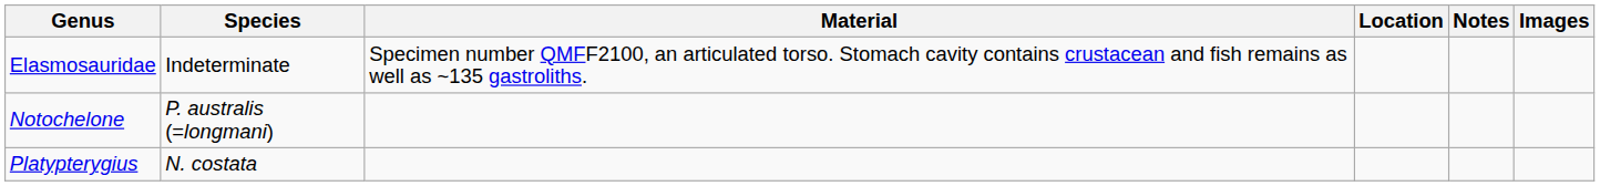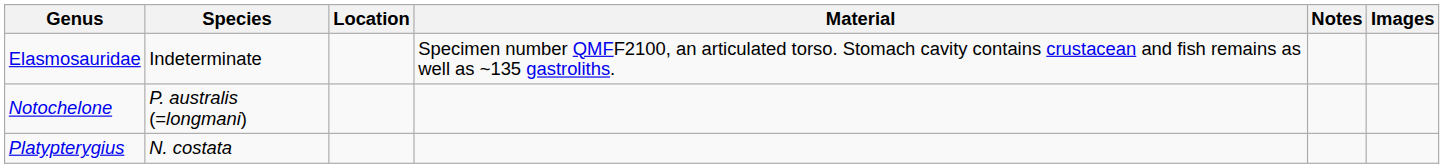columns swapped: Location <-> Material
